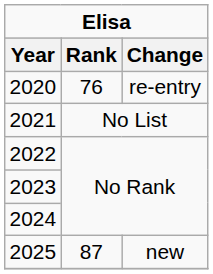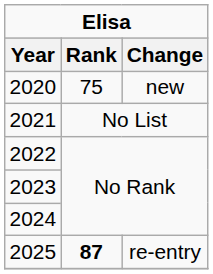2020 | Rank: 76 -> 75
2020 | Change: re-entry -> new
2025 | Rank: normal -> bold
2025 | Change: new -> re-entry
